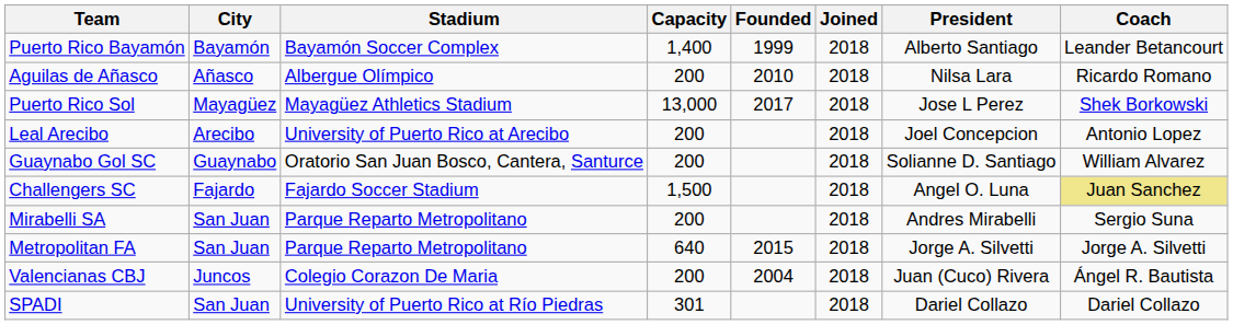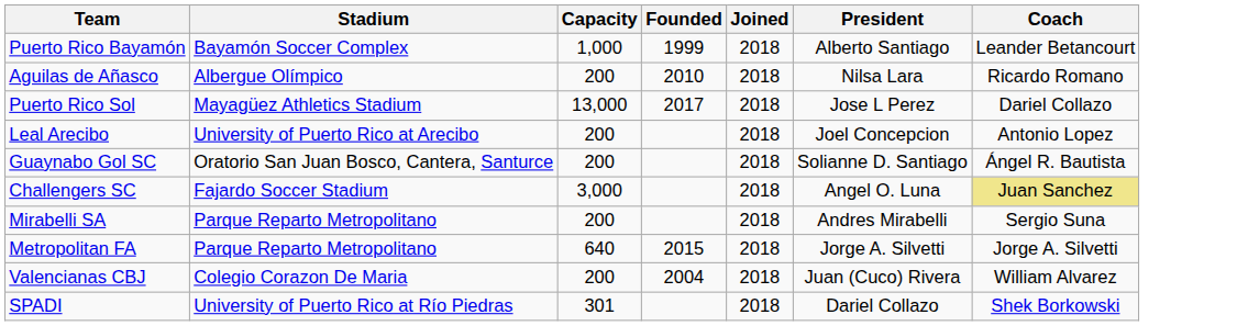- column: City | Bayamón | Añasco | Mayagüez | Arecibo | Guaynabo | Fajardo | San Juan | San Juan | Juncos | San Juan
Puerto Rico Bayamón | Capacity: 1,400 -> 1,000
Puerto Rico Sol | Coach: Shek Borkowski -> Dariel Collazo
Guaynabo Gol SC | Coach: William Alvarez -> Ángel R. Bautista
Challengers SC | Capacity: 1,500 -> 3,000
Valencianas CBJ | Coach: Ángel R. Bautista -> William Alvarez
SPADI | Coach: Dariel Collazo -> Shek Borkowski
